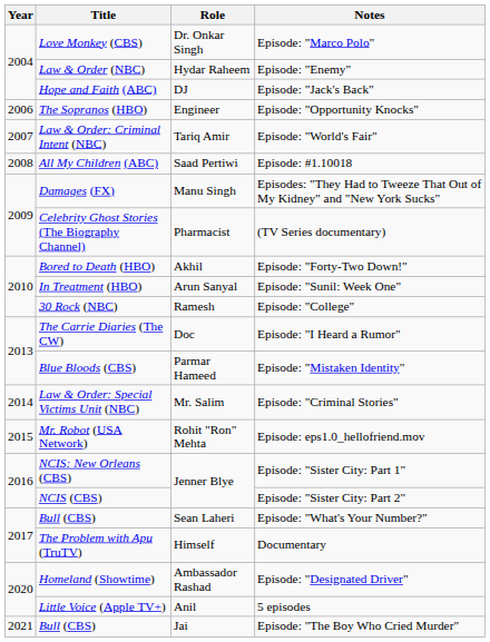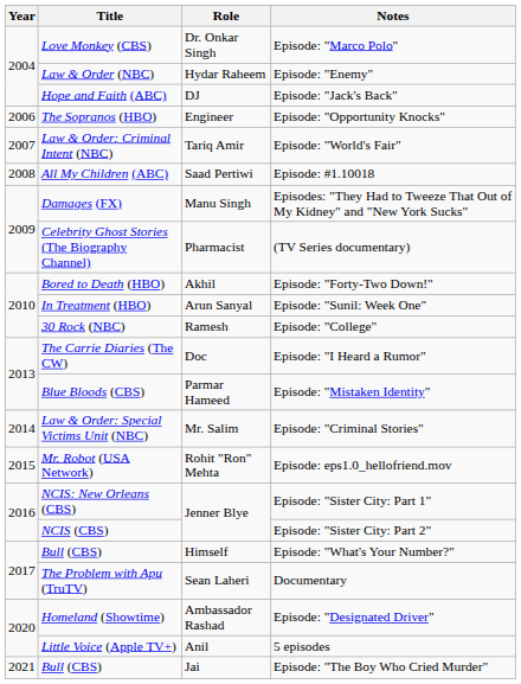Episode: "What's Your Number?" | Role: Sean Laheri -> Himself
Documentary | Role: Himself -> Sean Laheri
